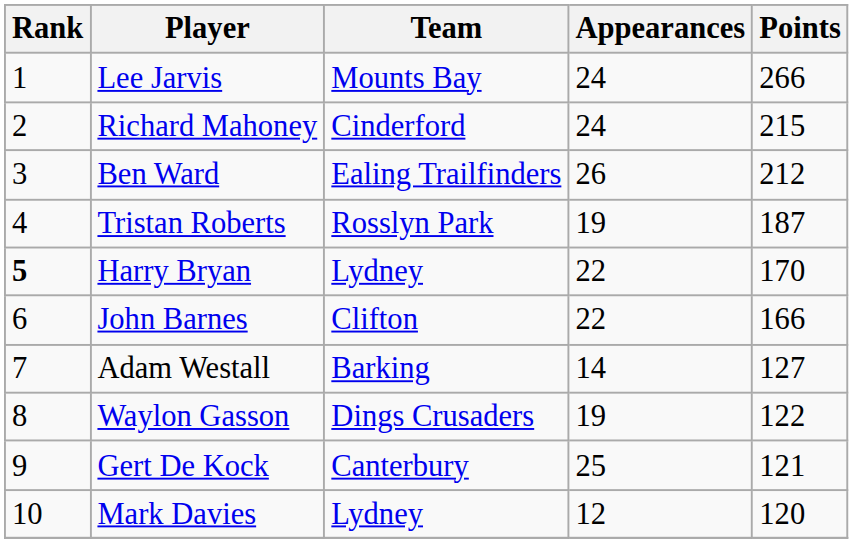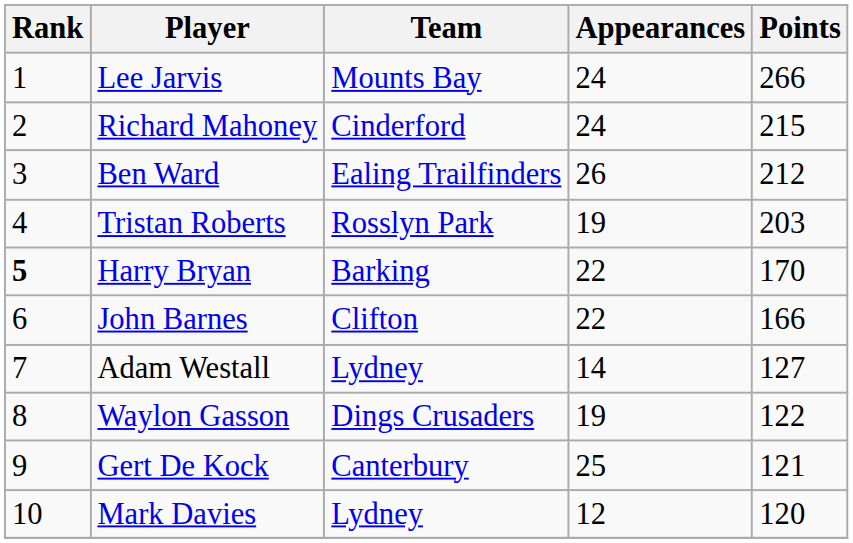Tristan Roberts | Points: 187 -> 203
Harry Bryan | Team: Lydney -> Barking
Adam Westall | Team: Barking -> Lydney
